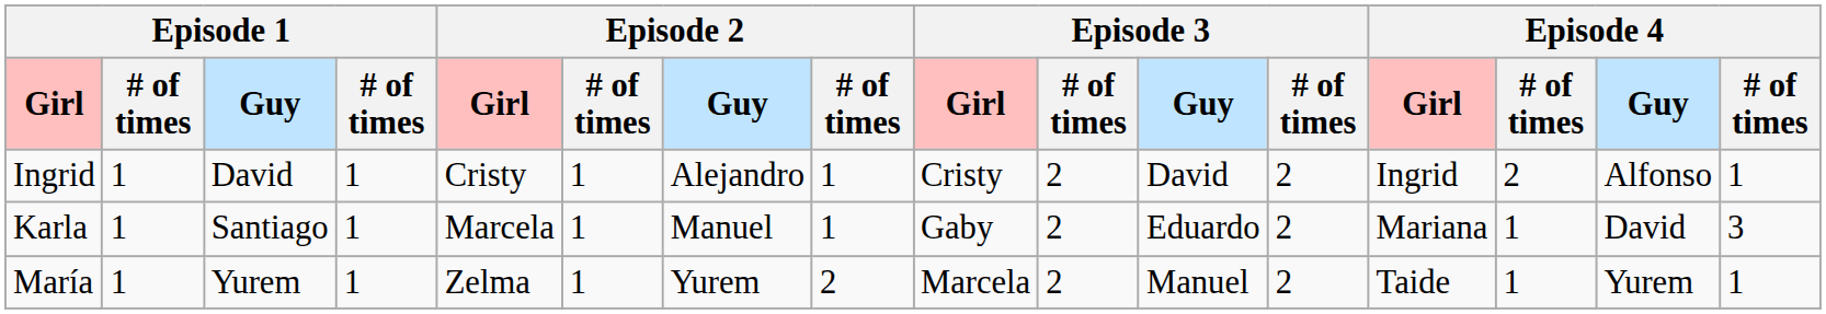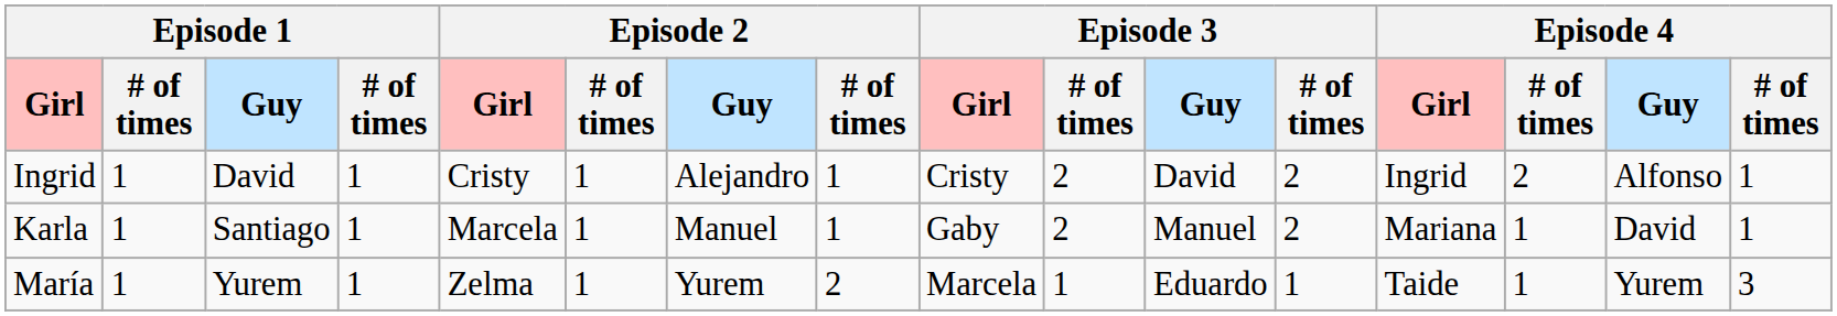Karla | Episode 3 / Guy: Eduardo -> Manuel
Karla | column 16: 3 -> 1
María | column 10: 2 -> 1
María | Episode 3 / Guy: Manuel -> Eduardo
María | column 12: 2 -> 1
María | column 16: 1 -> 3
